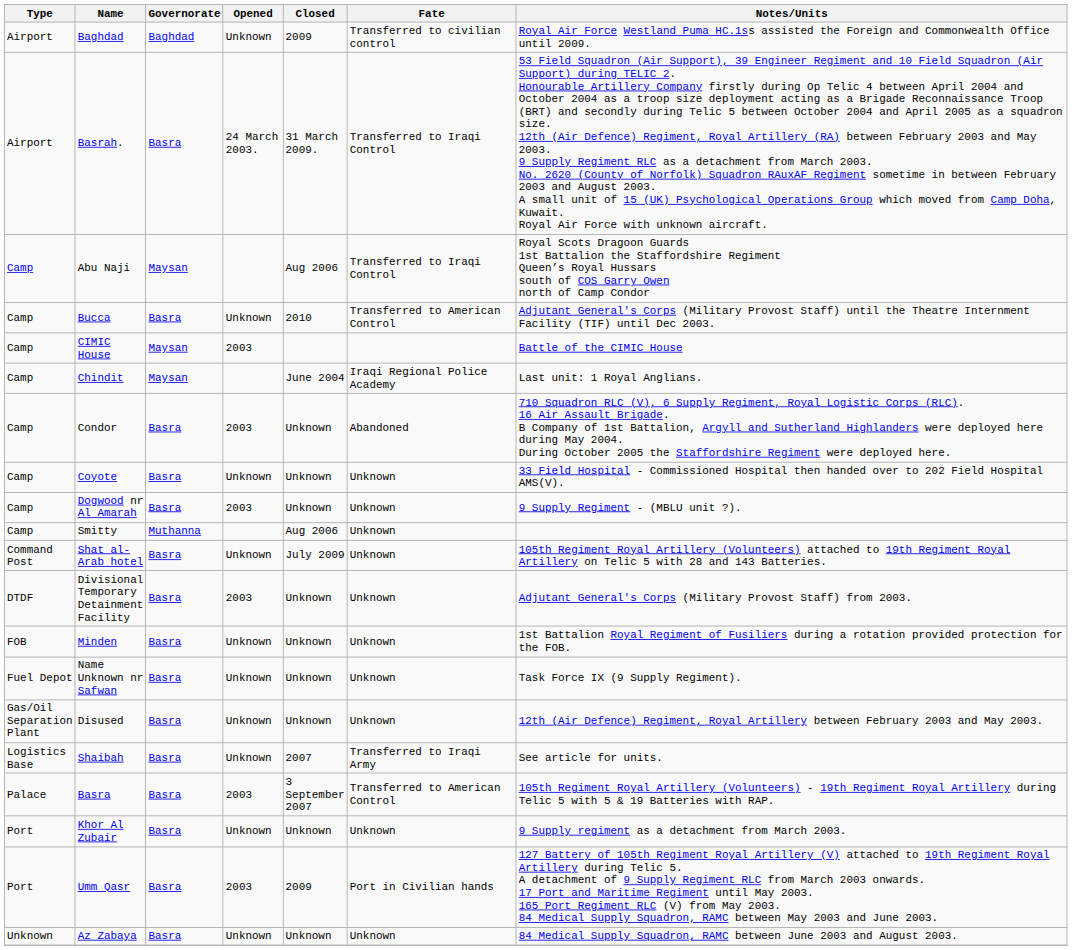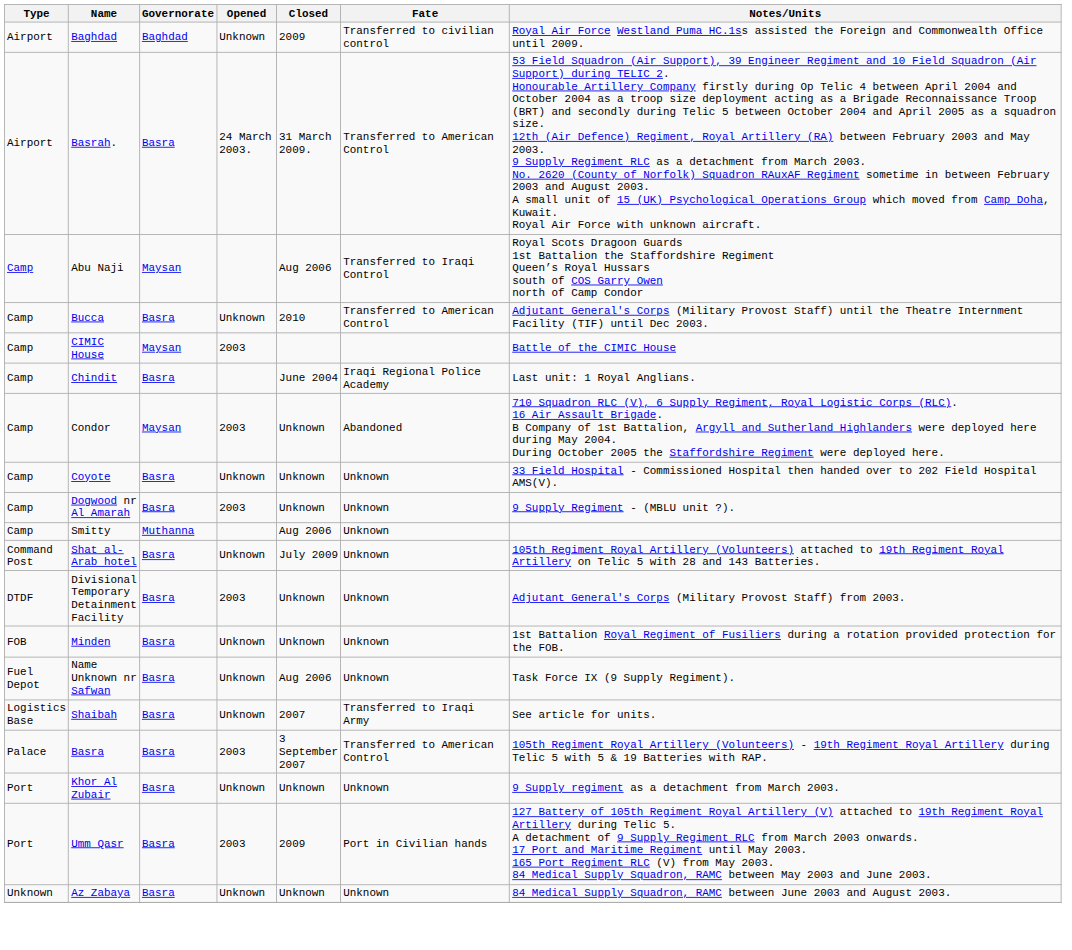Basrah. | Fate: Transferred to Iraqi Control -> Transferred to American Control
Chindit | Governorate: Maysan -> Basra
Condor | Governorate: Basra -> Maysan
Name Unknown nr Safwan | Closed: Unknown -> Aug 2006
- row: Gas/Oil Separation Plant | Disused | Basra | Unknown | Unknown | Unknown | 12th (Air Defence) Regiment, Royal Artillery between February 2003 and May 2003.
